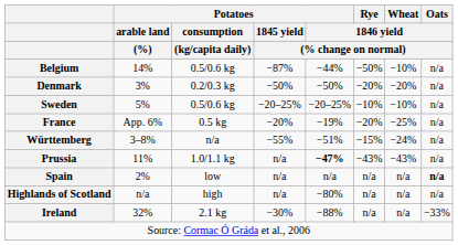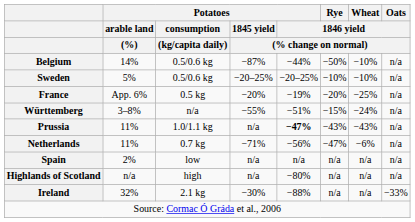- row: Denmark | 3% | 0.2/0.3 kg | −50% | −50% | −20% | −20% | n/a
+ row: Netherlands | 11% | 0.7 kg | −71% | −56% | −47% | −6% | n/a
Spain | Oats / 1846 yield / (% change on normal): bold -> normal
